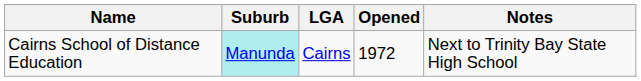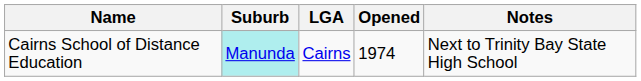Cairns School of Distance Education | Opened: 1972 -> 1974
